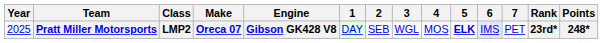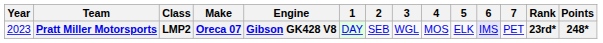Pratt Miller Motorsports | Year: 2025 -> 2023
Pratt Miller Motorsports | 5: bold -> normal
